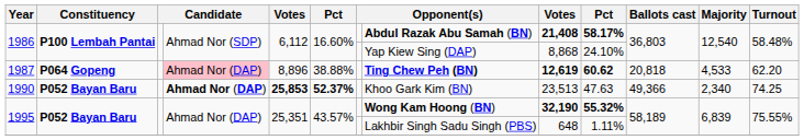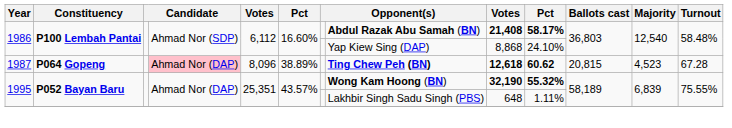1987 | column 5: 8,896 -> 8,096
1987 | column 6: 38.88% -> 38.89%
1987 | column 9: 12,619 -> 12,618
1987 | Ballots cast: 20,818 -> 20,815
1987 | Majority: 4,533 -> 4,523
1987 | Turnout: 62.20 -> 67.28
- row: 1990 | P052 Bayan Baru | Ahmad Nor (DAP) | 25,853 | 52.37% | Khoo Gark Kim (BN) | 23,513 | 47.63 | 49,366 | 2,340 | 74.25
